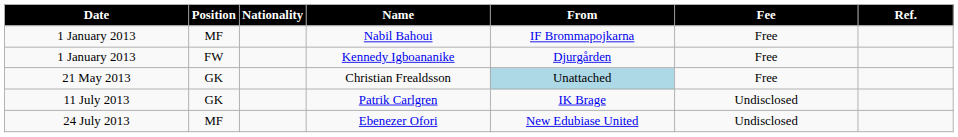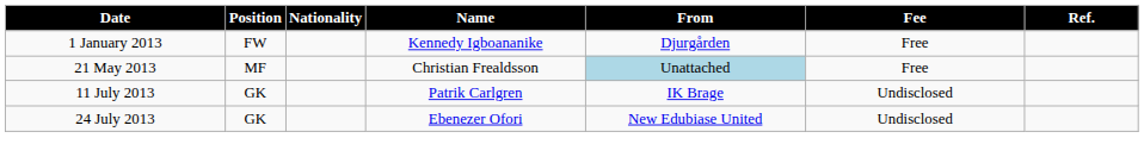- row: 1 January 2013 | MF | Nabil Bahoui | IF Brommapojkarna | Free
Christian Frealdsson | Position: GK -> MF
Ebenezer Ofori | Position: MF -> GK
